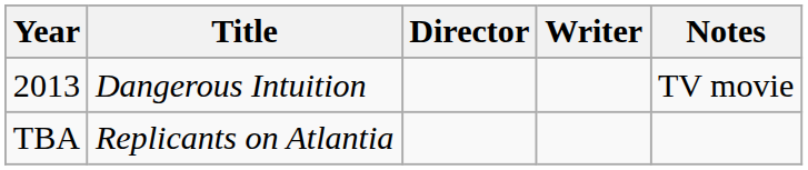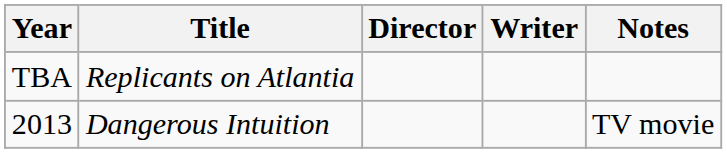rows swapped: 2013 <-> TBA
